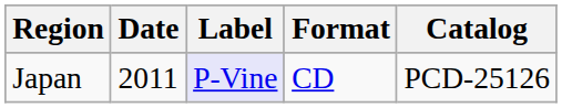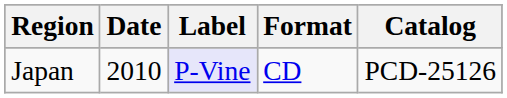Japan | Date: 2011 -> 2010
